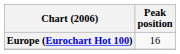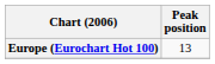Europe (Eurochart Hot 100) | Peak position: 16 -> 13
